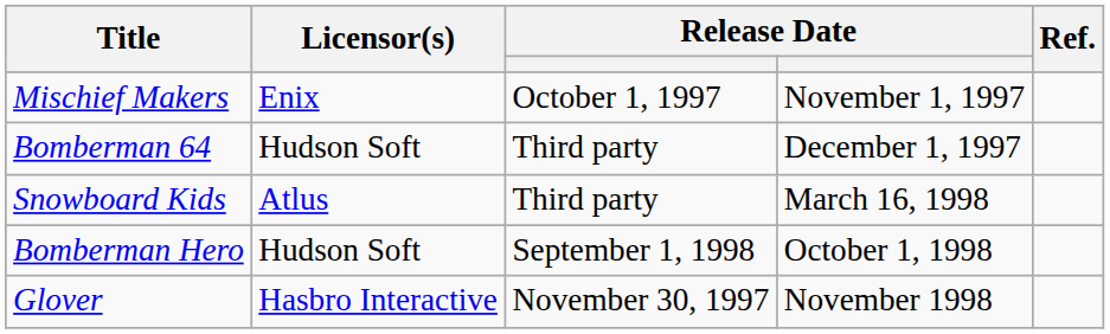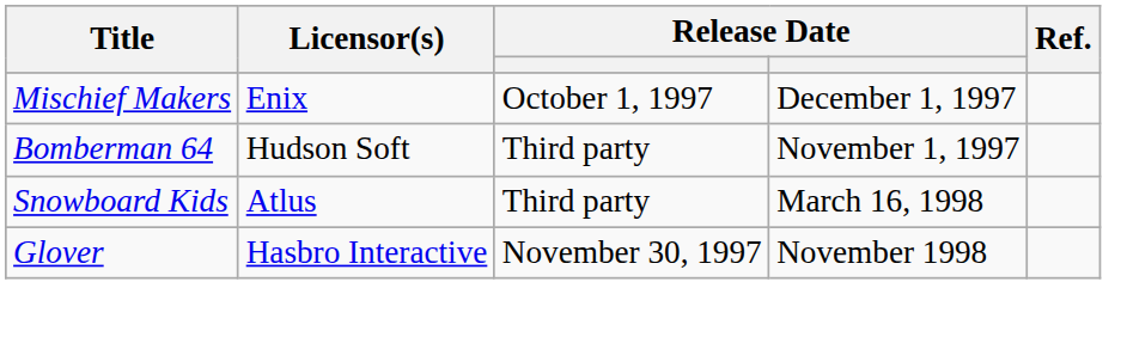Mischief Makers | column 4: November 1, 1997 -> December 1, 1997
Bomberman 64 | column 4: December 1, 1997 -> November 1, 1997
- row: Bomberman Hero | Hudson Soft | September 1, 1998 | October 1, 1998
